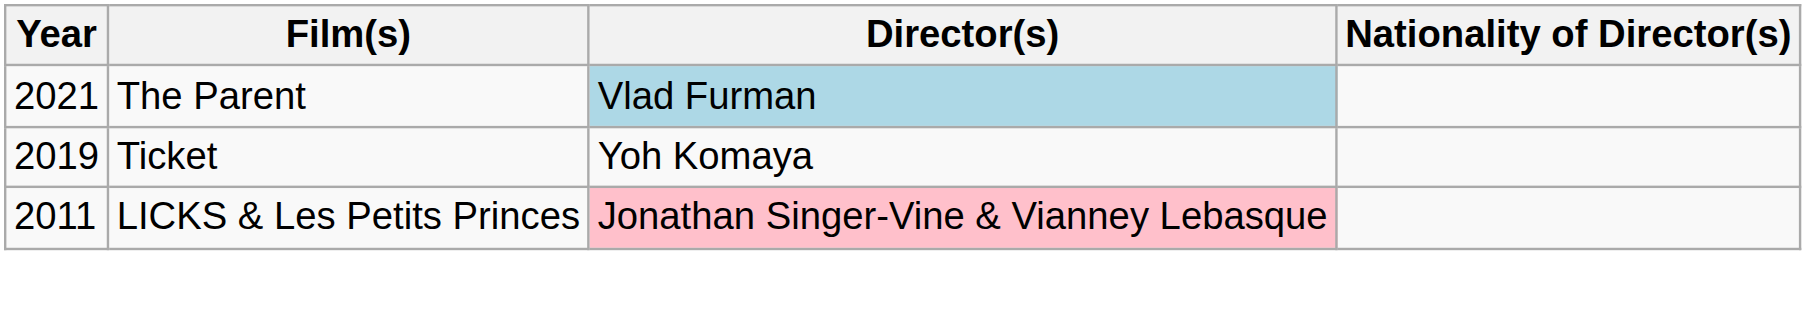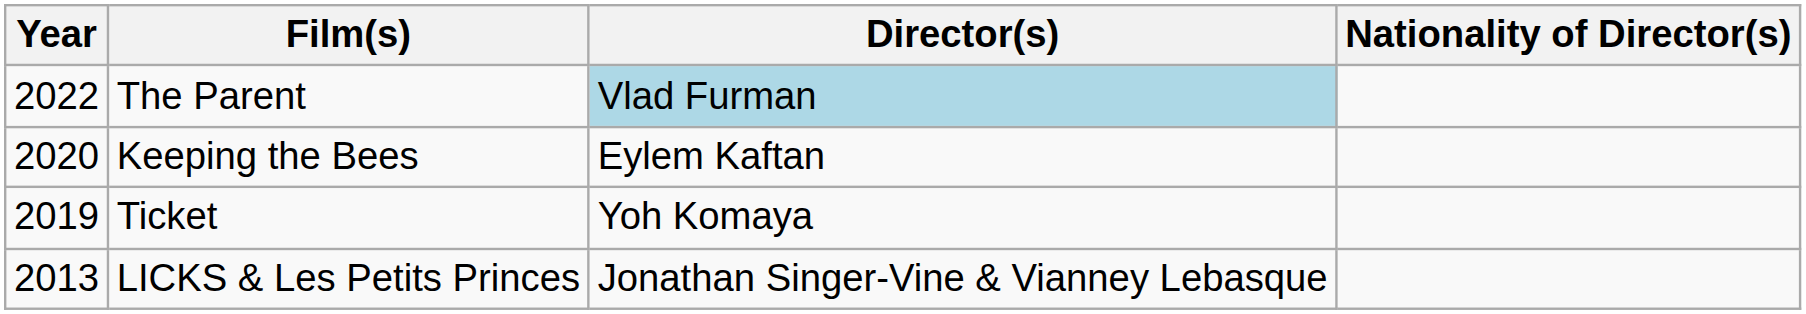The Parent | Year: 2021 -> 2022
+ row: 2020 | Keeping the Bees | Eylem Kaftan
LICKS & Les Petits Princes | Year: 2011 -> 2013
LICKS & Les Petits Princes | Director(s): pink background -> no background
